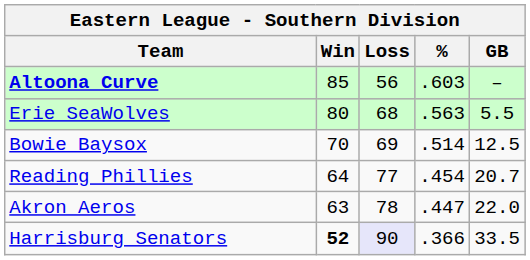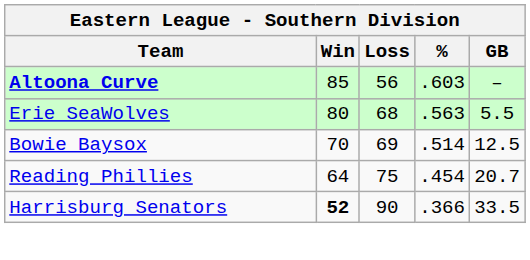Reading Phillies | Loss: 77 -> 75
- row: Akron Aeros | 63 | 78 | .447 | 22.0
Harrisburg Senators | Loss: lavender background -> no background
